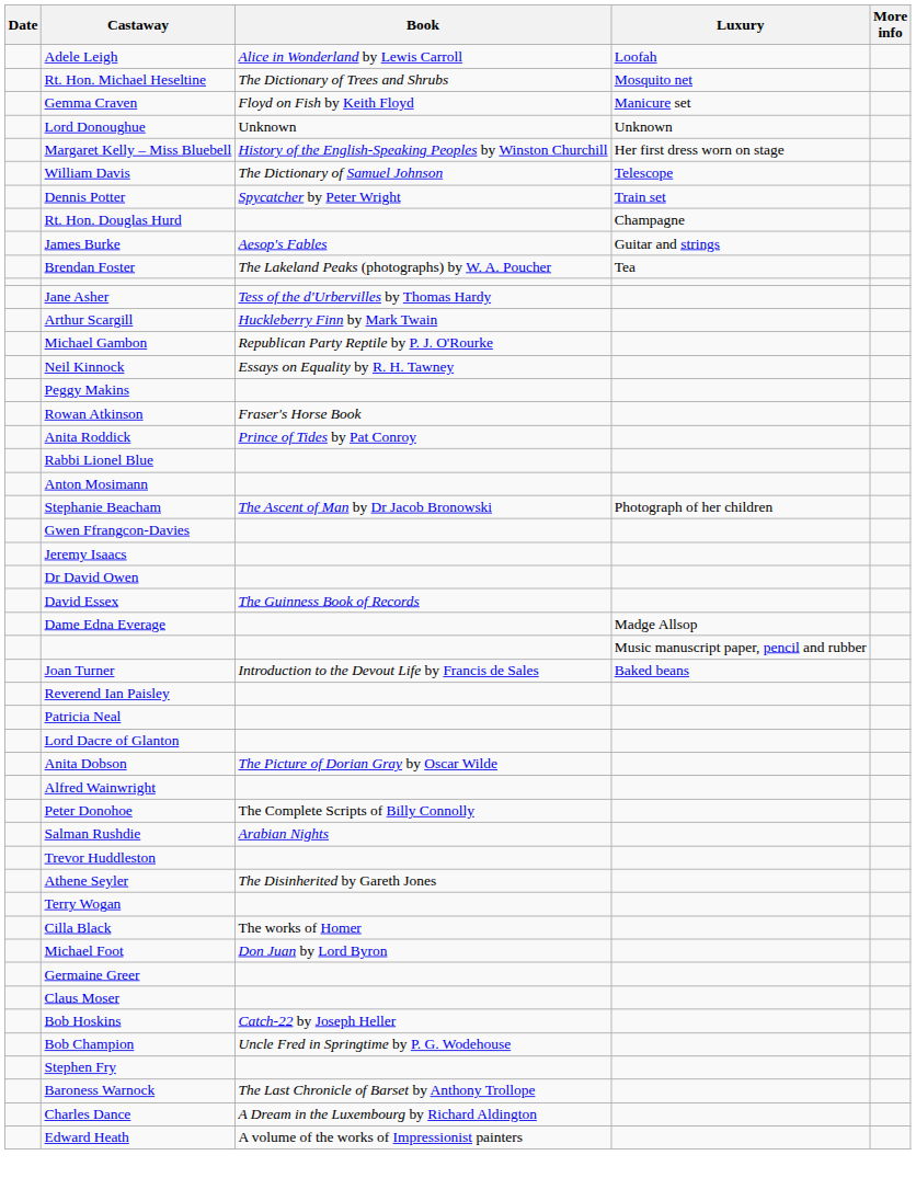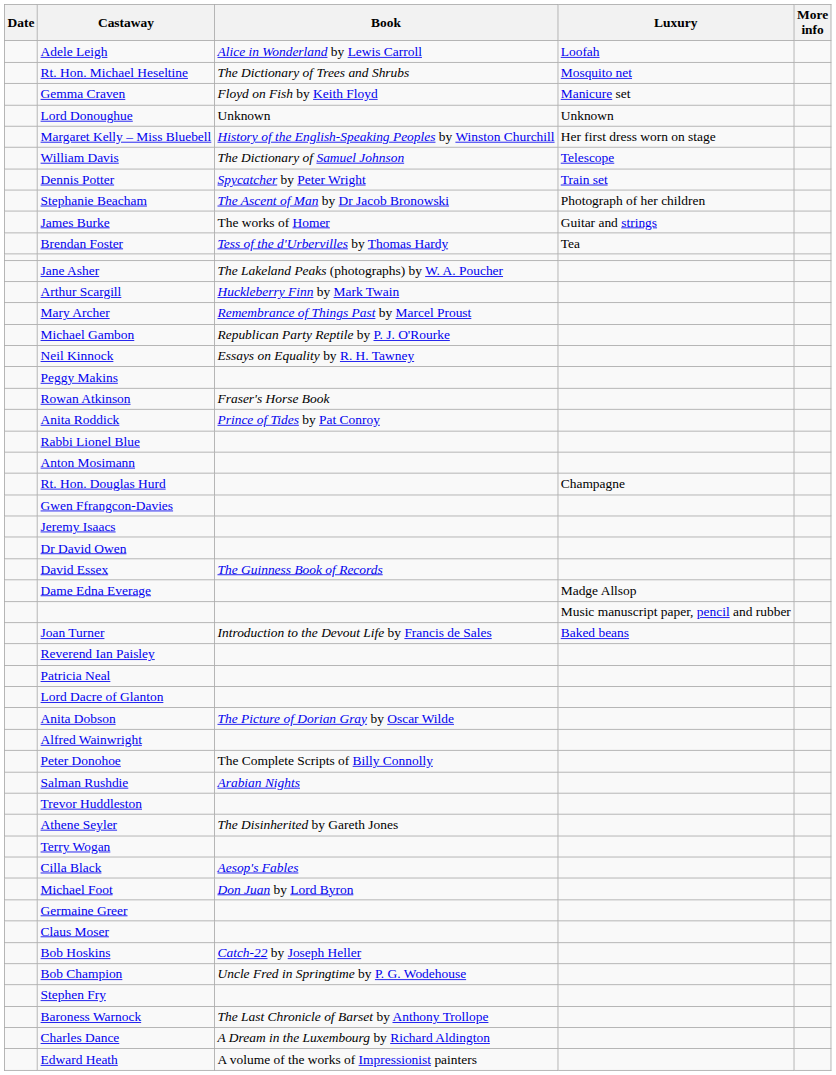rows swapped: Stephanie Beacham <-> Rt. Hon. Douglas Hurd
James Burke | Book: Aesop's Fables -> The works of Homer
Brendan Foster | Book: The Lakeland Peaks (photographs) by W. A. Poucher -> Tess of the d'Urbervilles by Thomas Hardy
Jane Asher | Book: Tess of the d'Urbervilles by Thomas Hardy -> The Lakeland Peaks (photographs) by W. A. Poucher
+ row: Mary Archer | Remembrance of Things Past by Marcel Proust
Cilla Black | Book: The works of Homer -> Aesop's Fables
